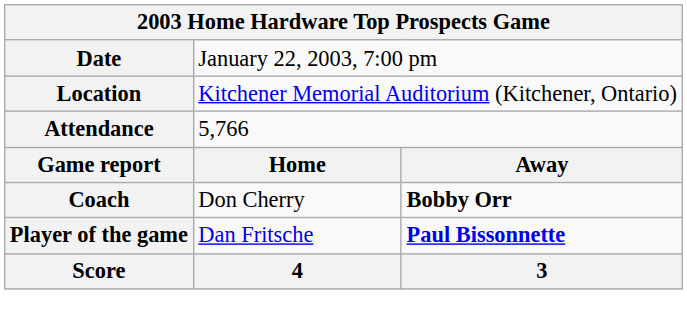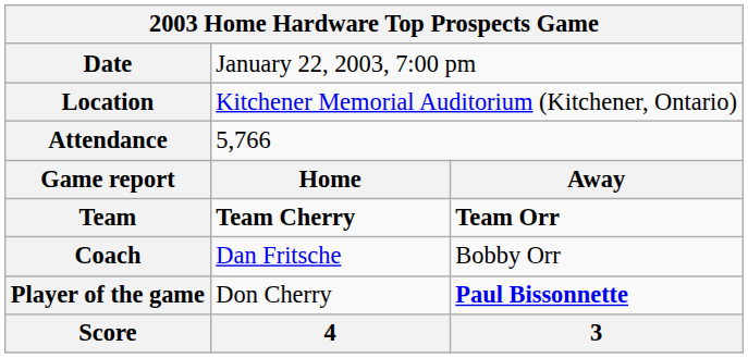+ row: Team | Team Cherry | Team Orr
Coach | column 2: Don Cherry -> Dan Fritsche
Coach | column 3: bold -> normal
Player of the game | column 2: Dan Fritsche -> Don Cherry
